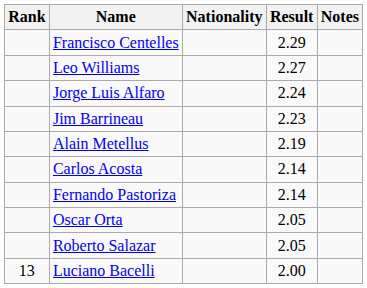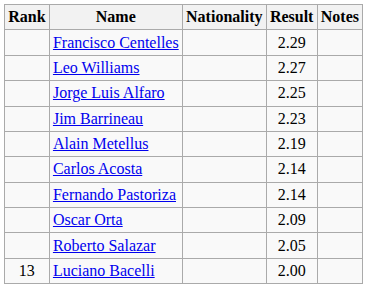Jorge Luis Alfaro | Result: 2.24 -> 2.25
Oscar Orta | Result: 2.05 -> 2.09
